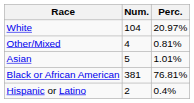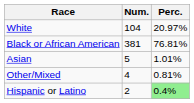rows swapped: Black or African American <-> Other/Mixed
Hispanic or Latino | Perc.: no background -> lightgreen background
